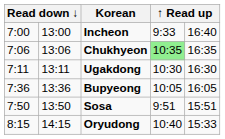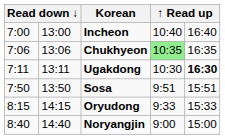Incheon | column 4: 9:33 -> 10:40
Ugakdong | column 5: normal -> bold
- row: 7:36 | 13:36 | Bupyeong | 10:05 | 16:05
Oryudong | column 4: 10:40 -> 9:33
+ row: 8:40 | 14:40 | Noryangjin | 9:00 | 15:00
